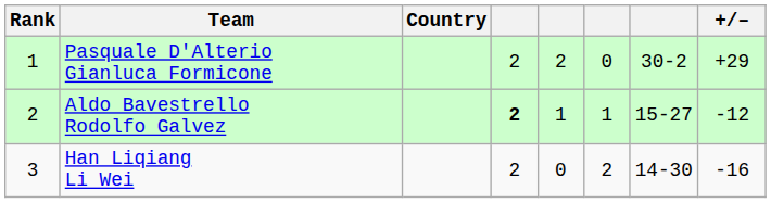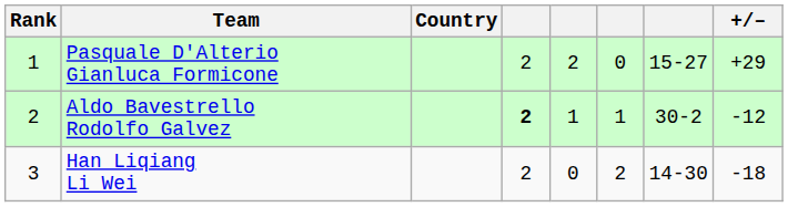Pasquale D'Alterio Gianluca Formicone | column 7: 30-2 -> 15-27
Aldo Bavestrello Rodolfo Galvez | column 7: 15-27 -> 30-2
Han Liqiang Li Wei | +/–: -16 -> -18
